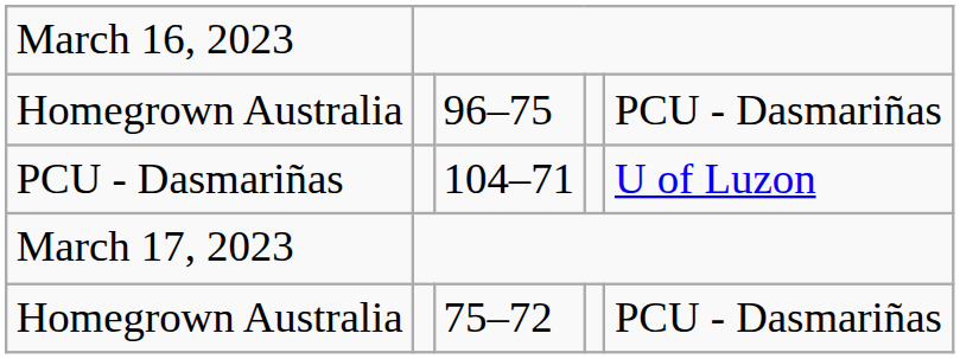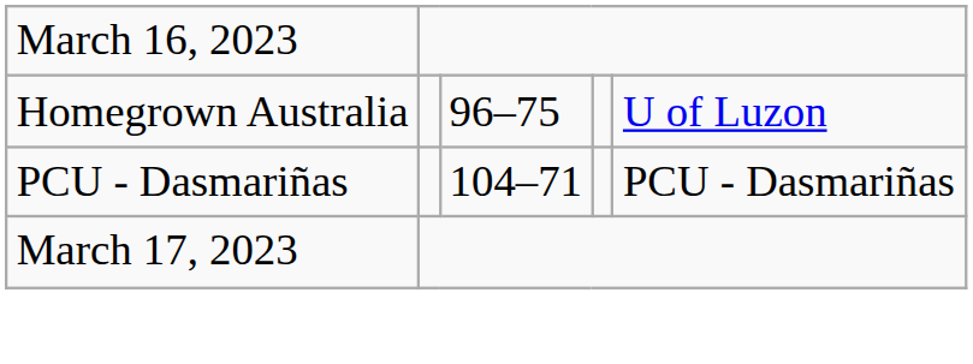96–75 | column 5: PCU - Dasmariñas -> U of Luzon
104–71 | column 5: U of Luzon -> PCU - Dasmariñas
- row: Homegrown Australia | 75–72 | PCU - Dasmariñas
